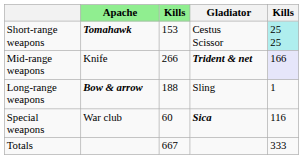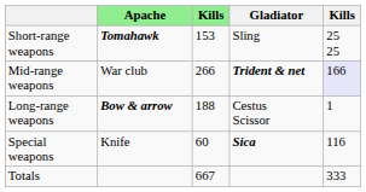Short-range weapons | Gladiator: Cestus Scissor -> Sling
Short-range weapons | column 5: paleturquoise background -> no background
Mid-range weapons | Apache: Knife -> War club
Long-range weapons | Gladiator: Sling -> Cestus Scissor
Special weapons | Apache: War club -> Knife
